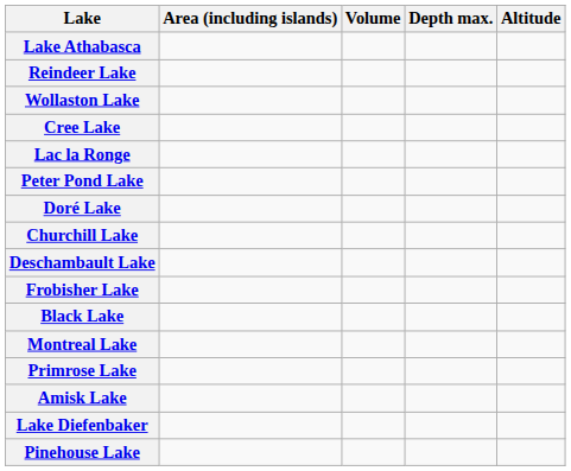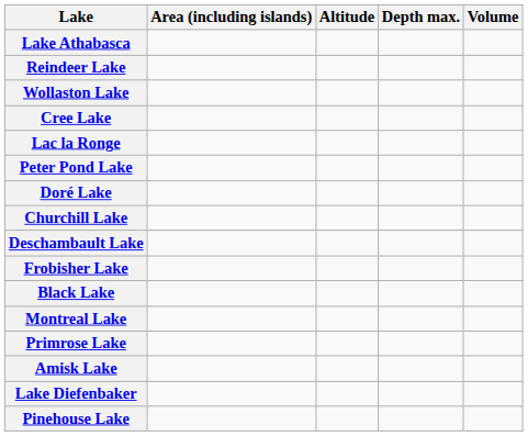columns swapped: Altitude <-> Volume
